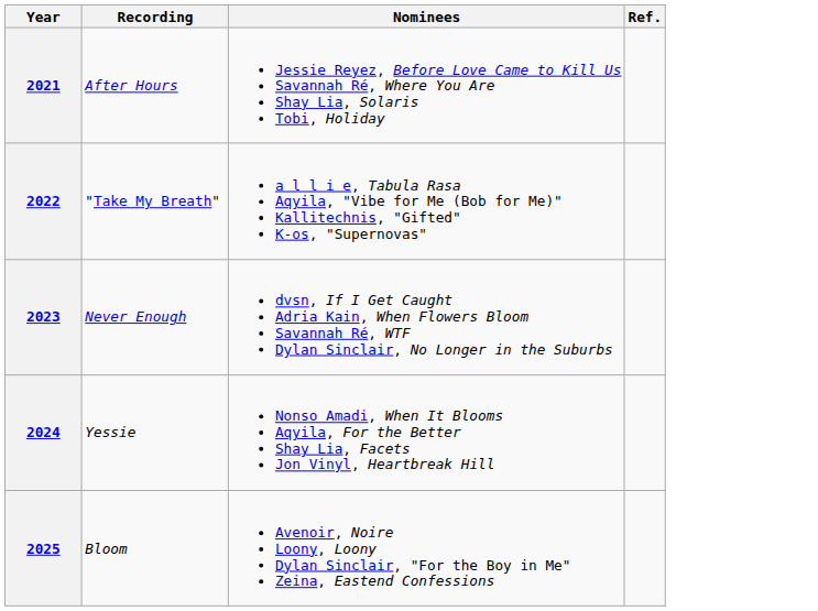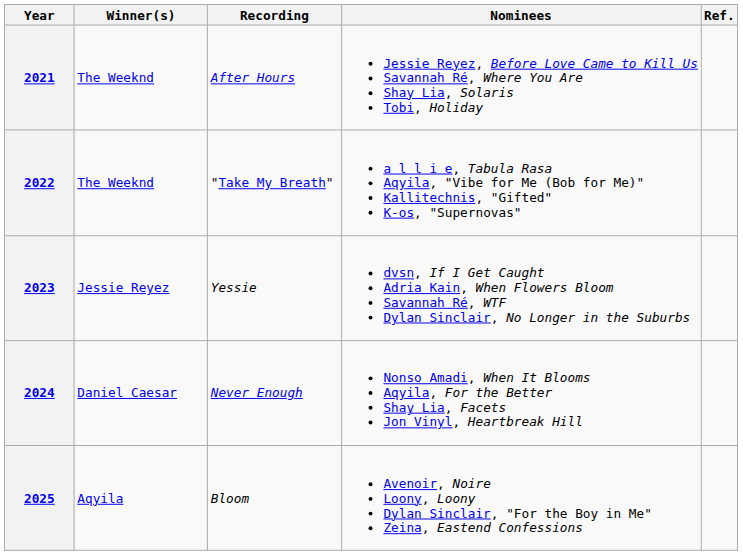+ column: Winner(s) | The Weeknd | The Weeknd | Jessie Reyez | Daniel Caesar | Aqyila
2023 | Recording: Never Enough -> Yessie
2024 | Recording: Yessie -> Never Enough
